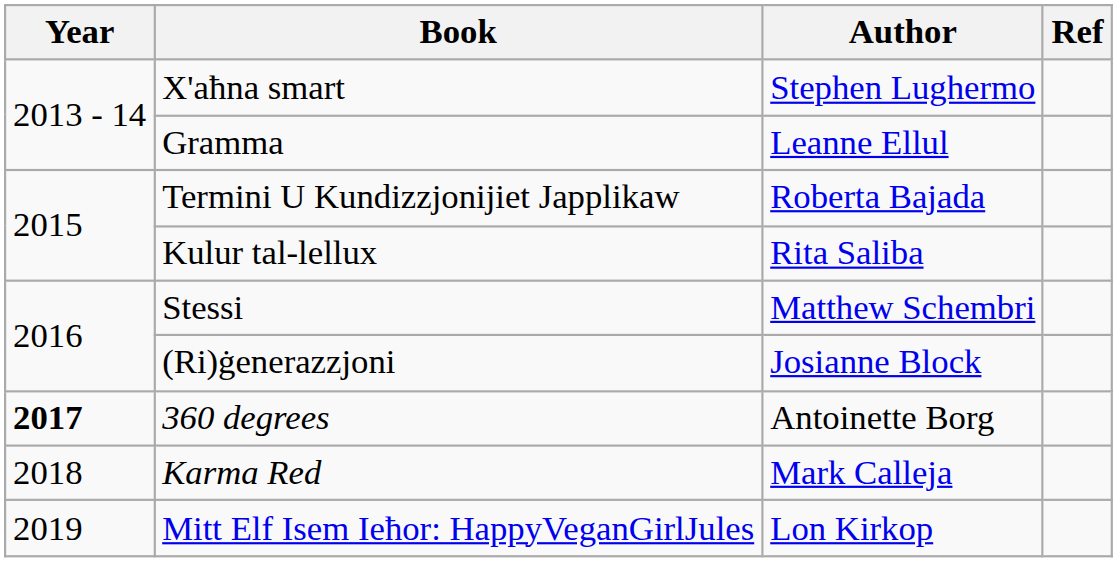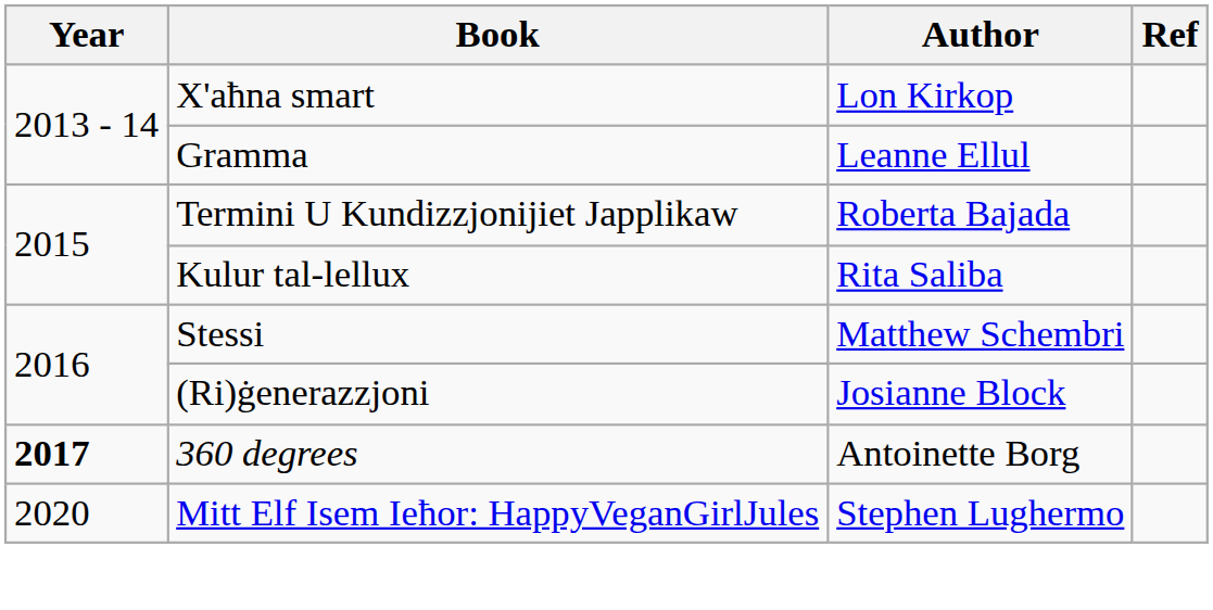X'aħna smart | Author: Stephen Lughermo -> Lon Kirkop
- row: 2018 | Karma Red | Mark Calleja
Mitt Elf Isem Ieħor: HappyVeganGirlJules | Year: 2019 -> 2020
Mitt Elf Isem Ieħor: HappyVeganGirlJules | Author: Lon Kirkop -> Stephen Lughermo
